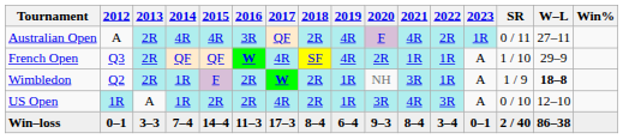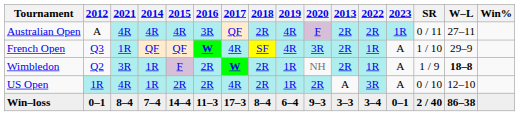columns swapped: 2013 <-> 2021
French Open | 2020: 2R -> 3R
US Open | 2020: 3R -> 2R
